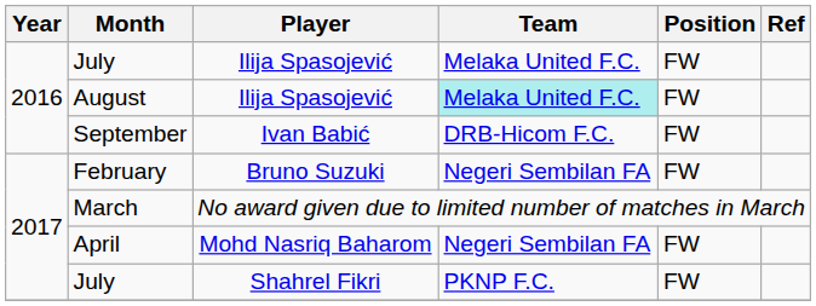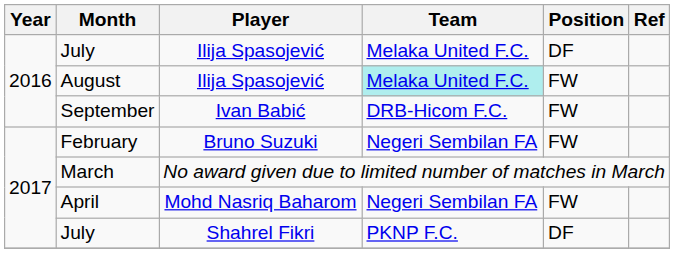July / Ilija Spasojević | Position: FW -> DF
July / Shahrel Fikri | Position: FW -> DF
